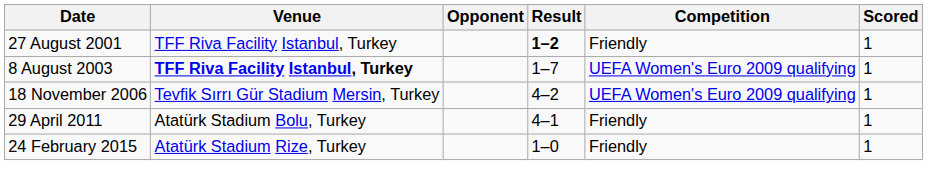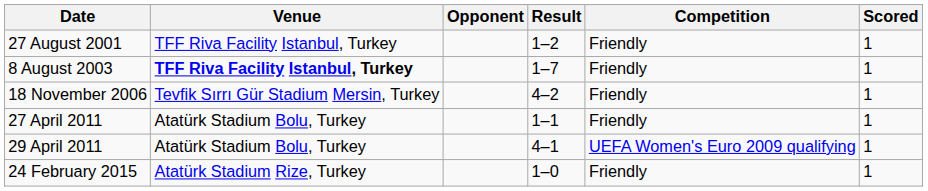27 August 2001 | Result: bold -> normal
8 August 2003 | Competition: UEFA Women's Euro 2009 qualifying -> Friendly
18 November 2006 | Competition: UEFA Women's Euro 2009 qualifying -> Friendly
+ row: 27 April 2011 | Atatürk Stadium Bolu, Turkey | 1–1 | Friendly | 1
29 April 2011 | Competition: Friendly -> UEFA Women's Euro 2009 qualifying
